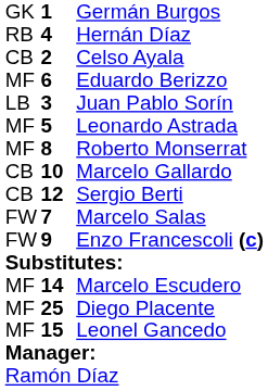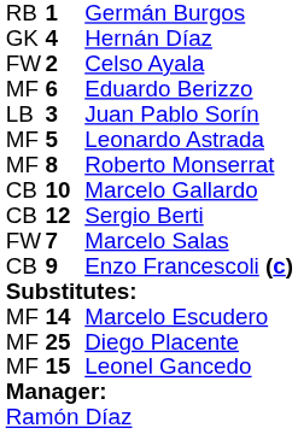Germán Burgos | column 1: GK -> RB
Hernán Díaz | column 1: RB -> GK
Celso Ayala | column 1: CB -> FW
Enzo Francescoli (c) | column 1: FW -> CB
